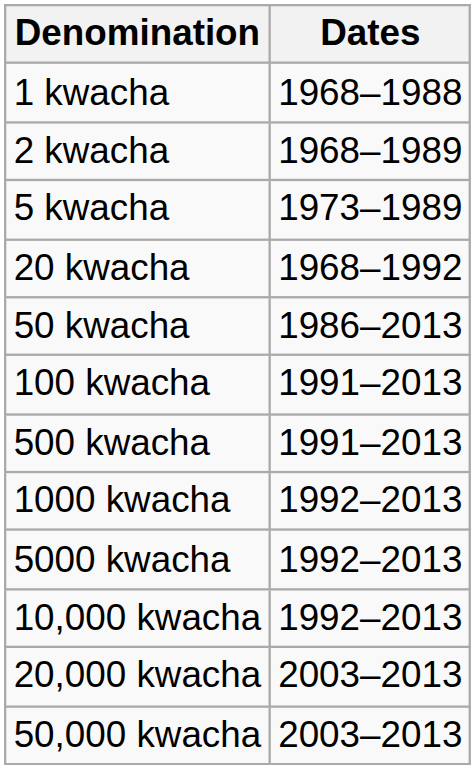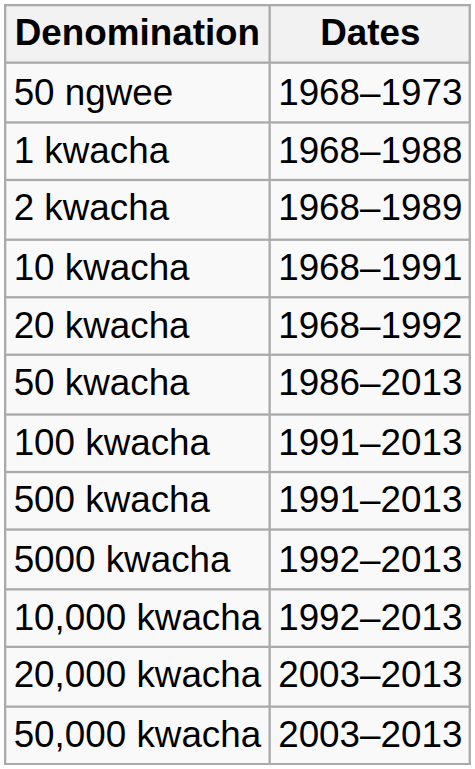+ row: 50 ngwee | 1968–1973
- row: 5 kwacha | 1973–1989
+ row: 10 kwacha | 1968–1991
- row: 1000 kwacha | 1992–2013
